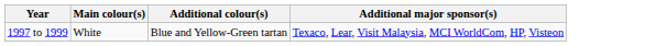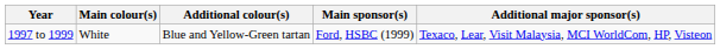+ column: Main sponsor(s) | Ford, HSBC (1999)
